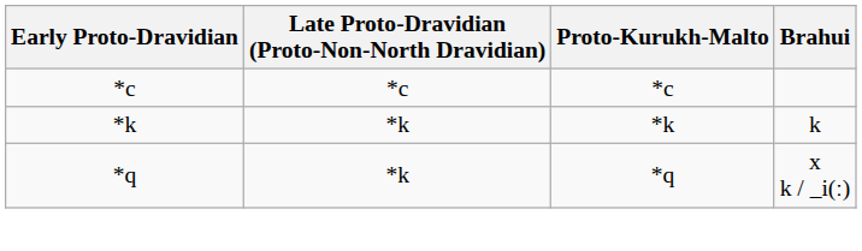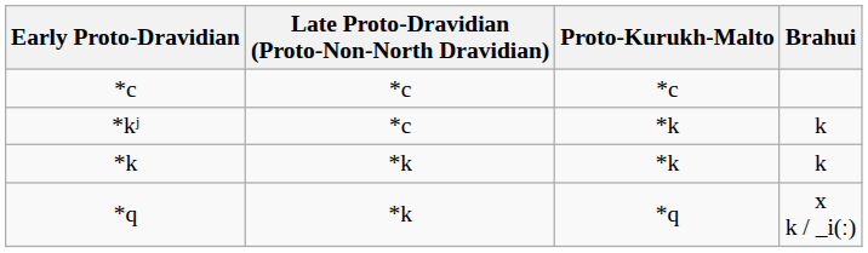+ row: *kʲ | *c | *k | k
